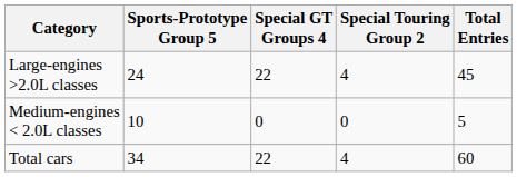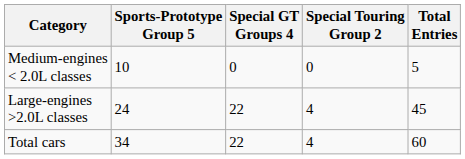rows swapped: Large-engines >2.0L classes <-> Medium-engines < 2.0L classes
